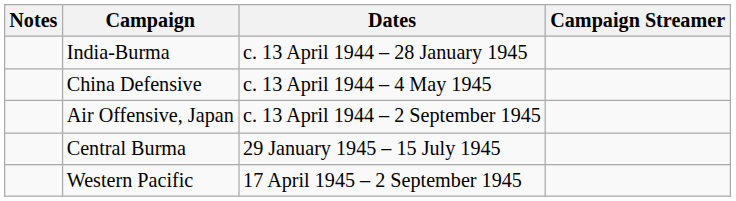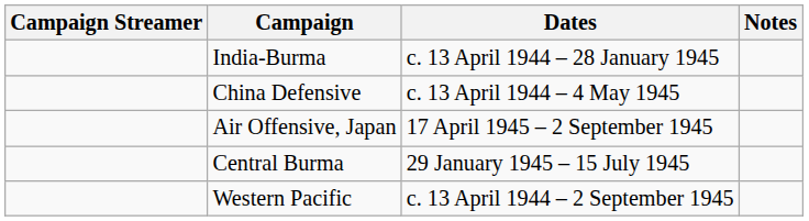columns swapped: Campaign Streamer <-> Notes
Air Offensive, Japan | Dates: c. 13 April 1944 – 2 September 1945 -> 17 April 1945 – 2 September 1945
Western Pacific | Dates: 17 April 1945 – 2 September 1945 -> c. 13 April 1944 – 2 September 1945
